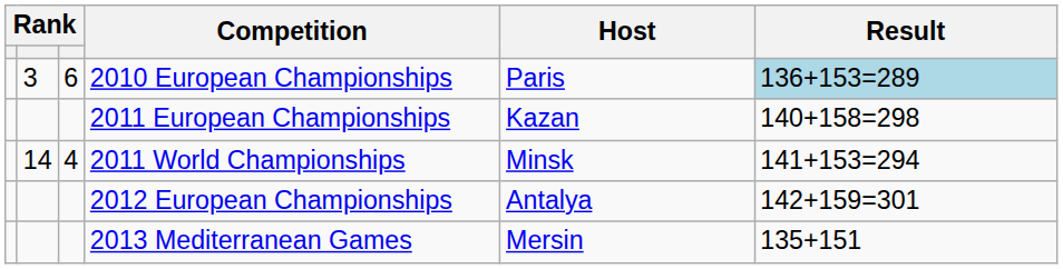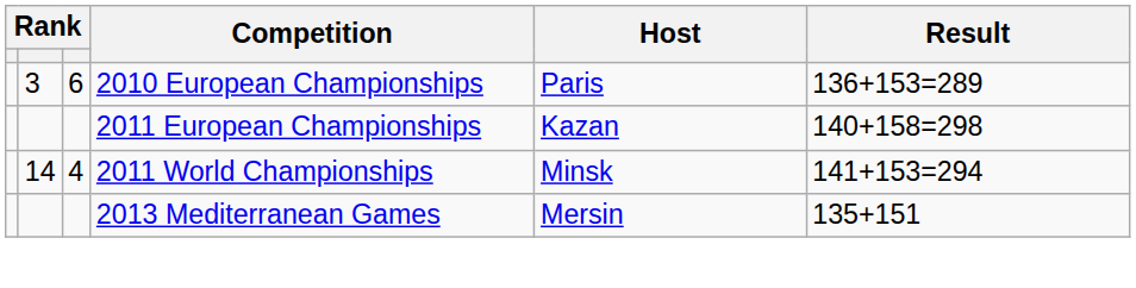2010 European Championships | Result: lightblue background -> no background
- row: 2012 European Championships | Antalya | 142+159=301
